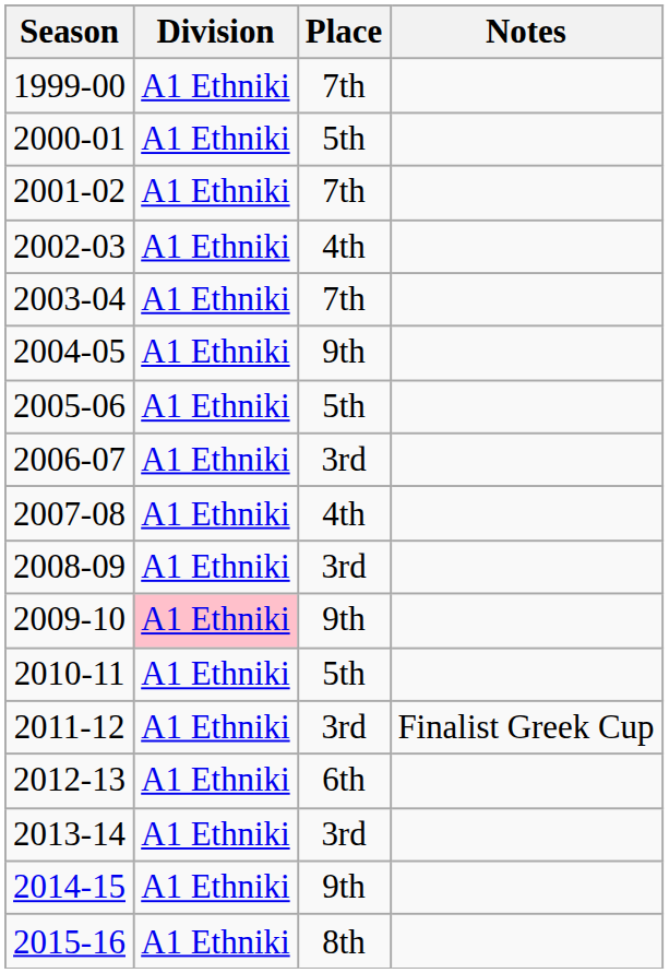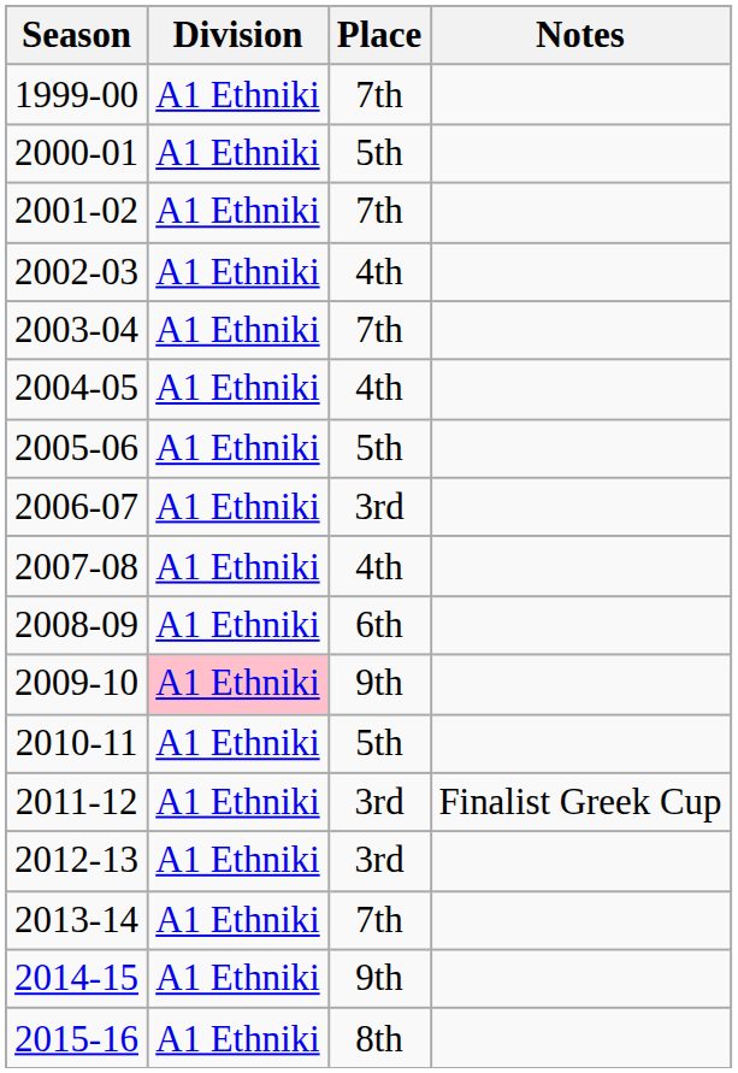2004-05 | Place: 9th -> 4th
2008-09 | Place: 3rd -> 6th
2012-13 | Place: 6th -> 3rd
2013-14 | Place: 3rd -> 7th
